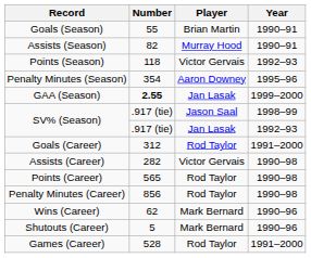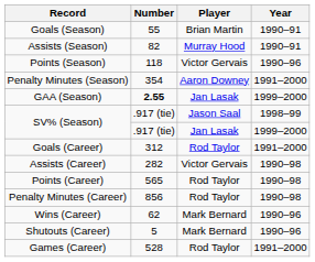Points (Season) | Year: 1992–93 -> 1990–96
Penalty Minutes (Season) | Year: 1995–96 -> 1991–2000
SV% (Season) / Jan Lasak | Year: 1992–93 -> 1999–2000
